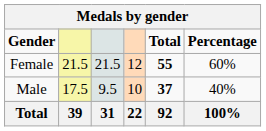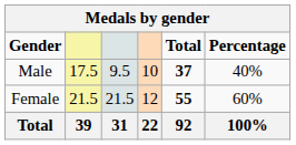rows swapped: Male <-> Female
